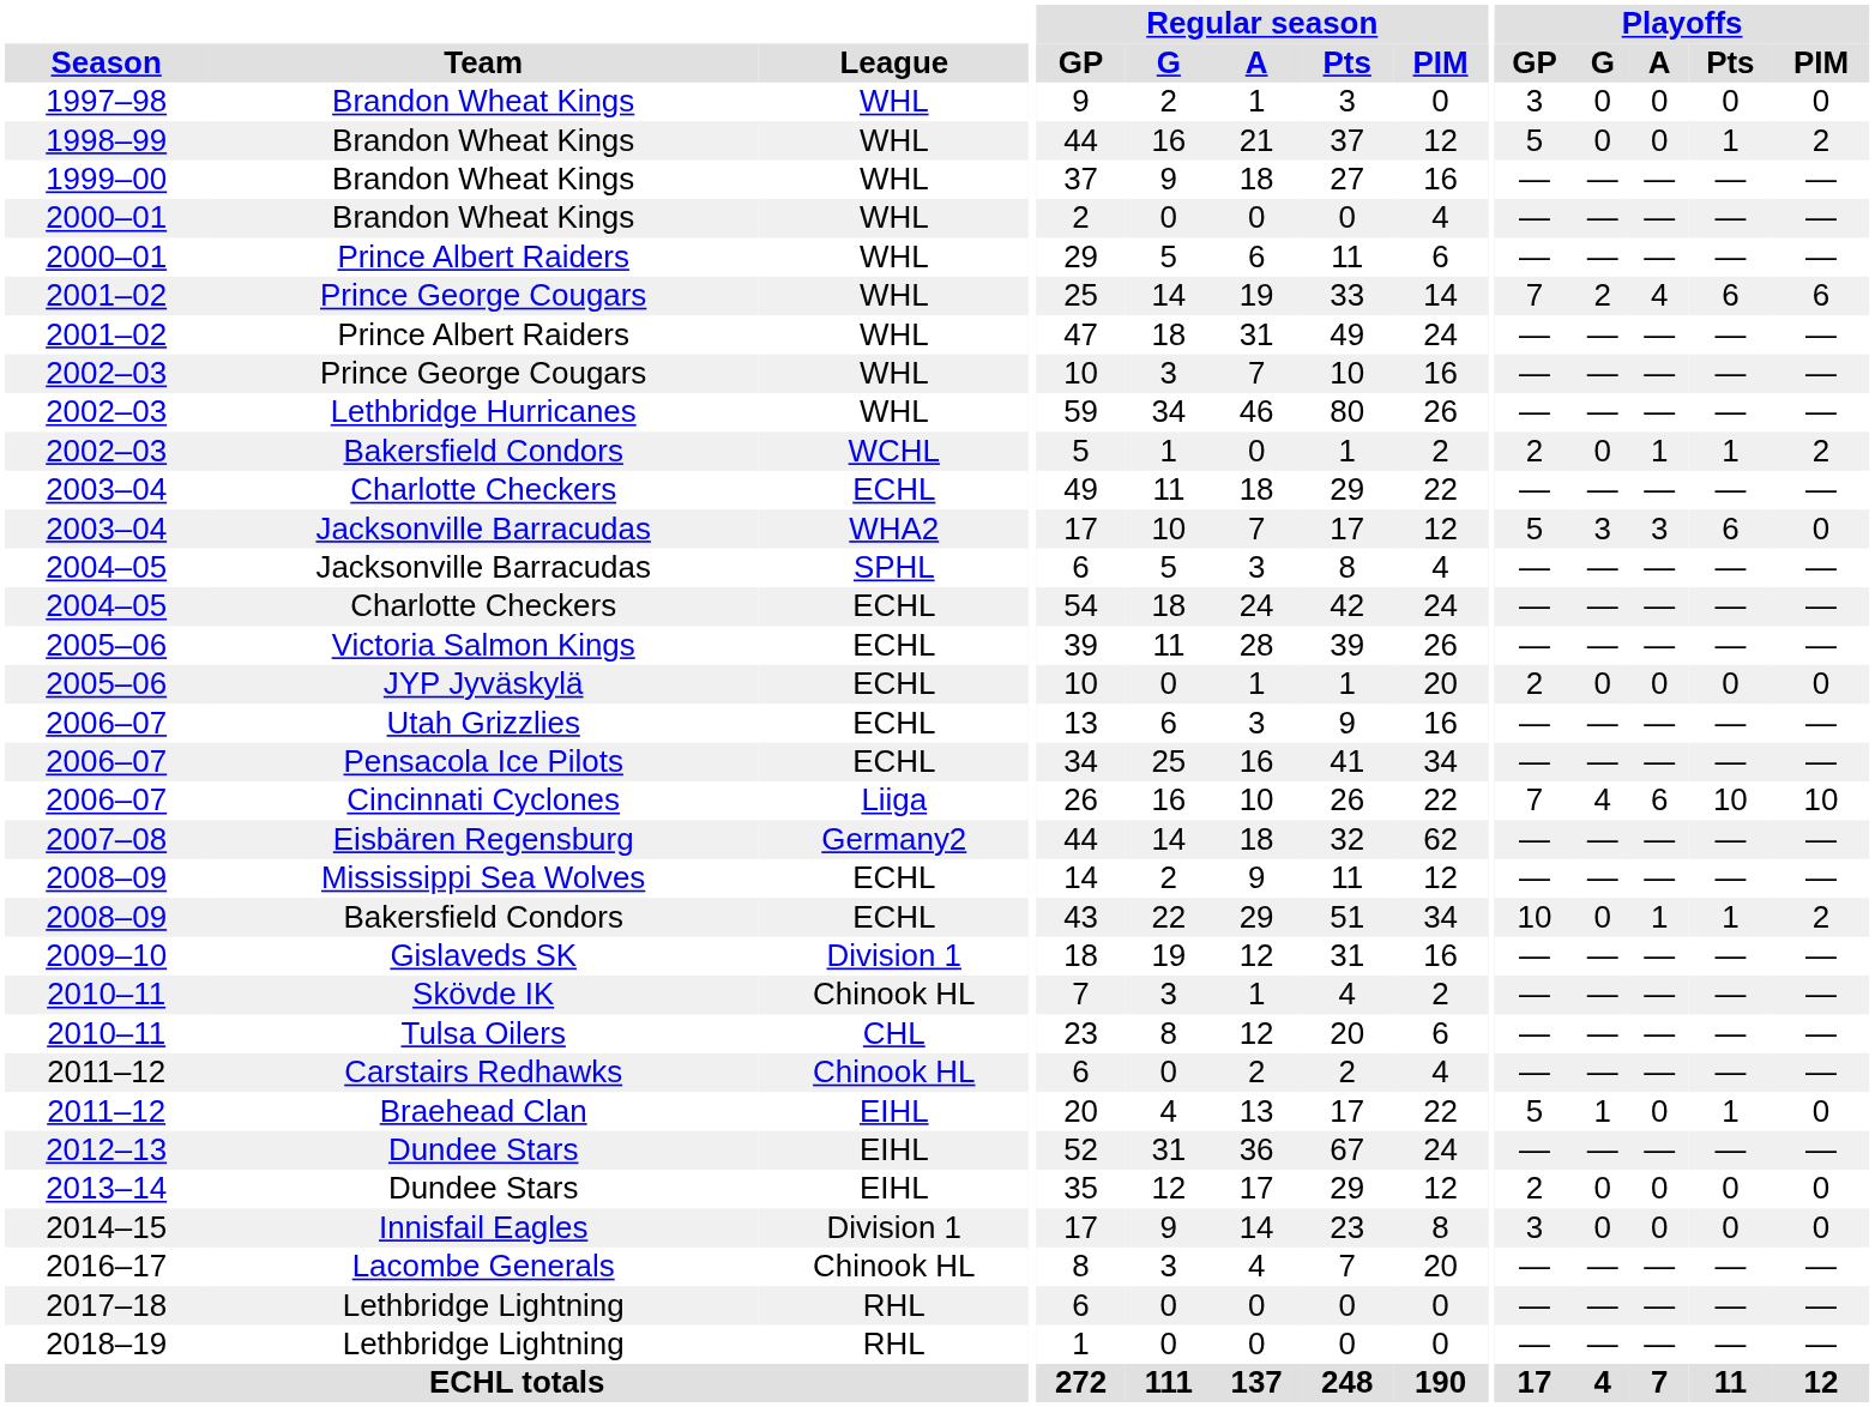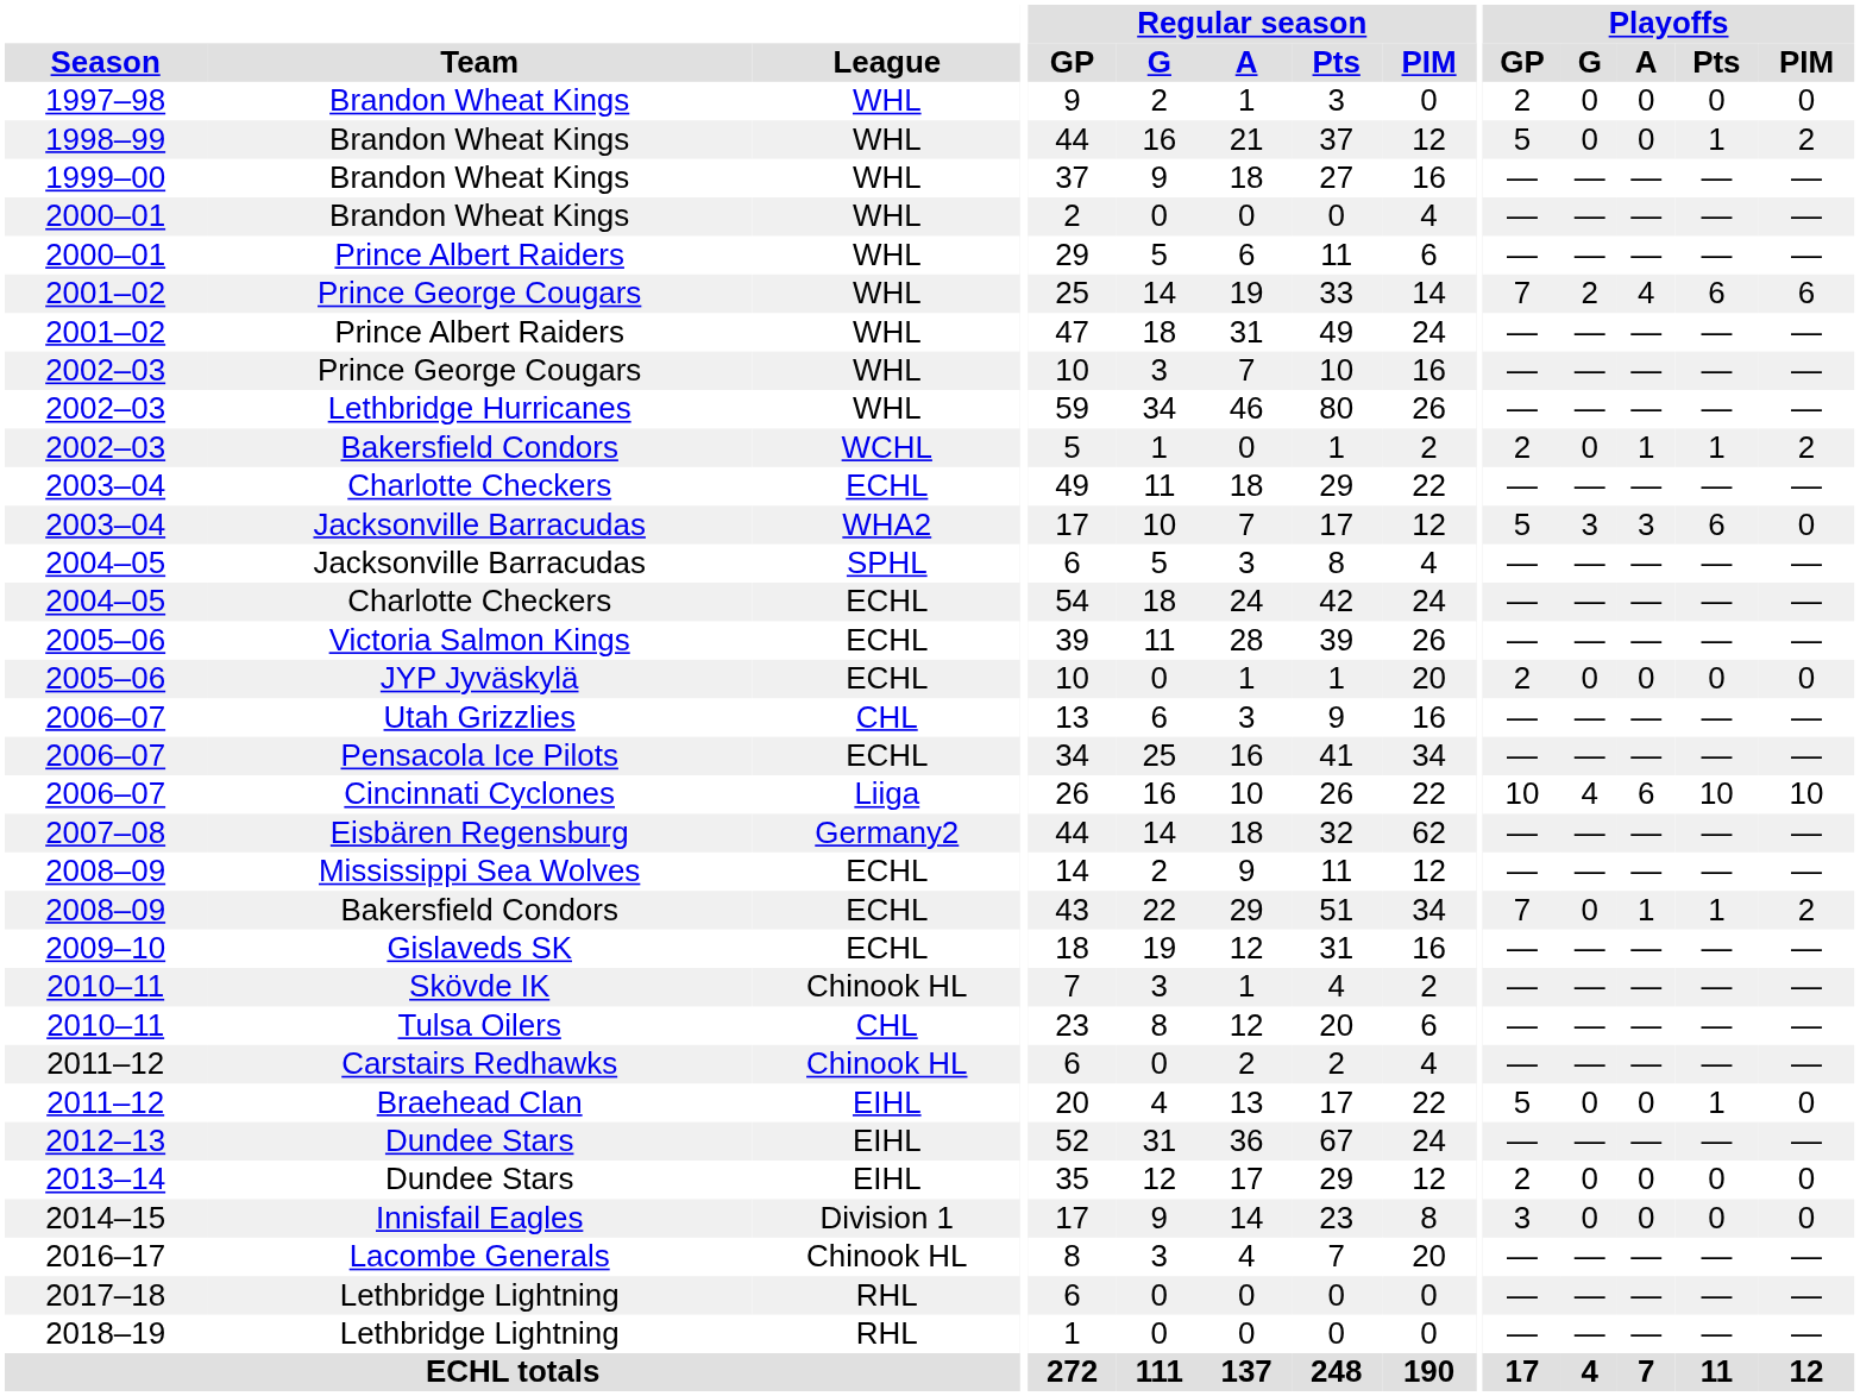1997–98 / Brandon Wheat Kings | Playoffs / GP: 3 -> 2
Utah Grizzlies | League: ECHL -> CHL
Cincinnati Cyclones | Playoffs / GP: 7 -> 10
2008–09 / Bakersfield Condors | Playoffs / GP: 10 -> 7
Gislaveds SK | League: Division 1 -> ECHL
Braehead Clan | Playoffs / G: 1 -> 0
